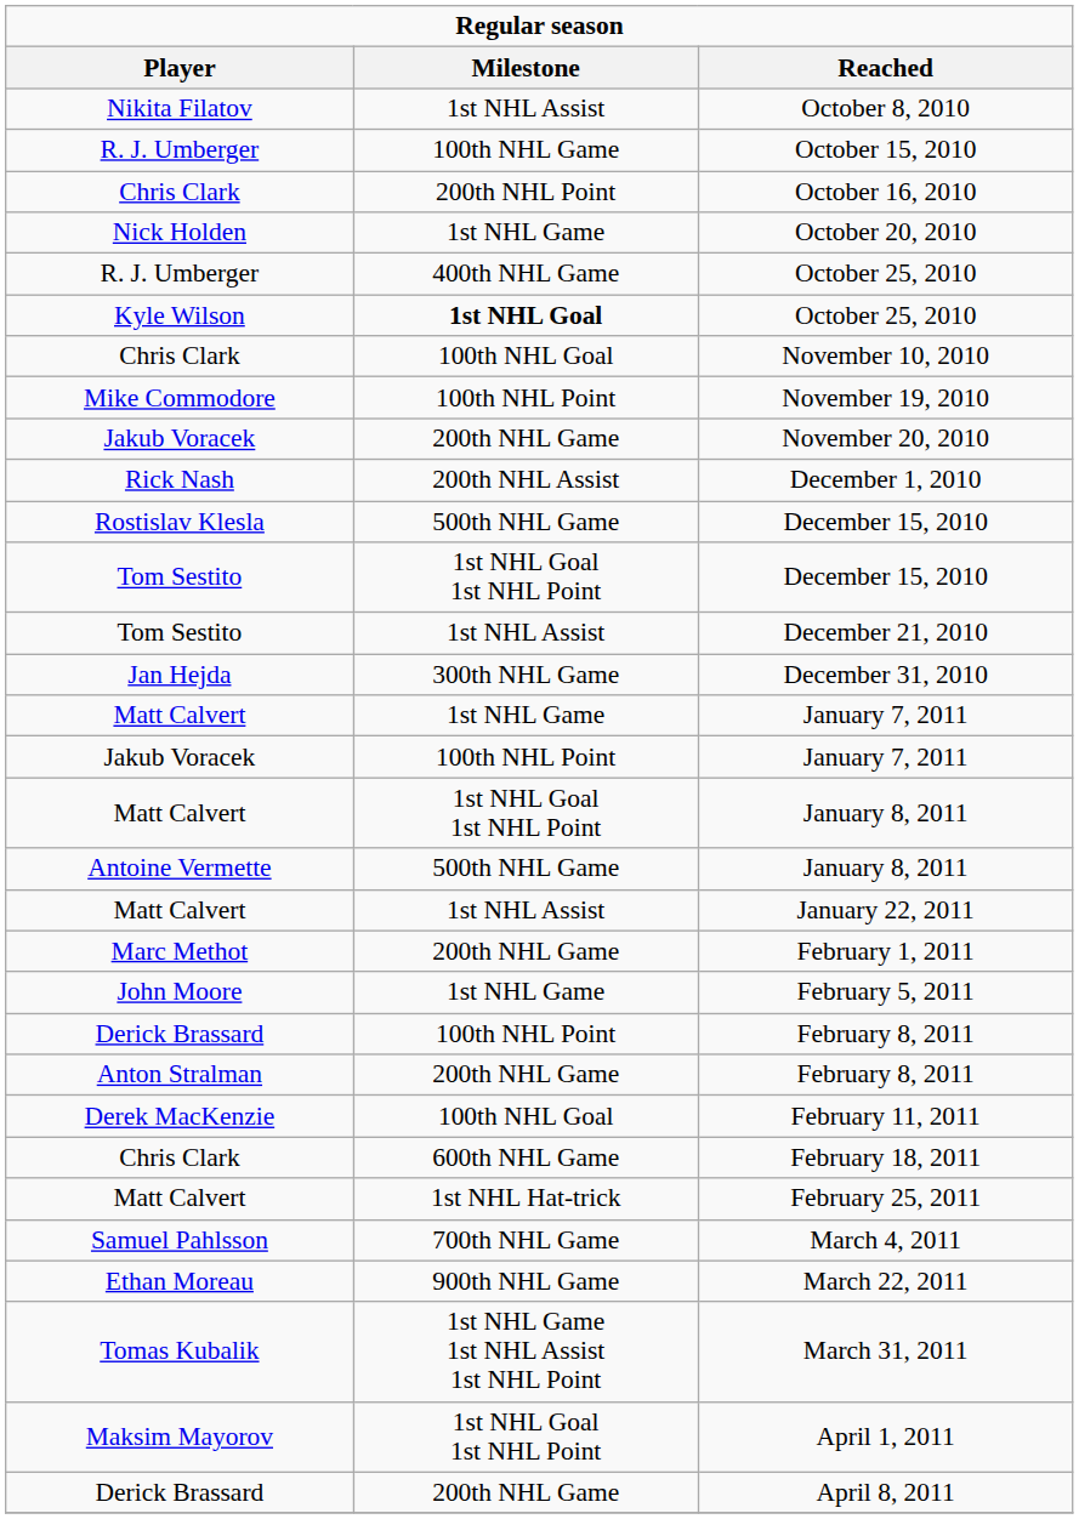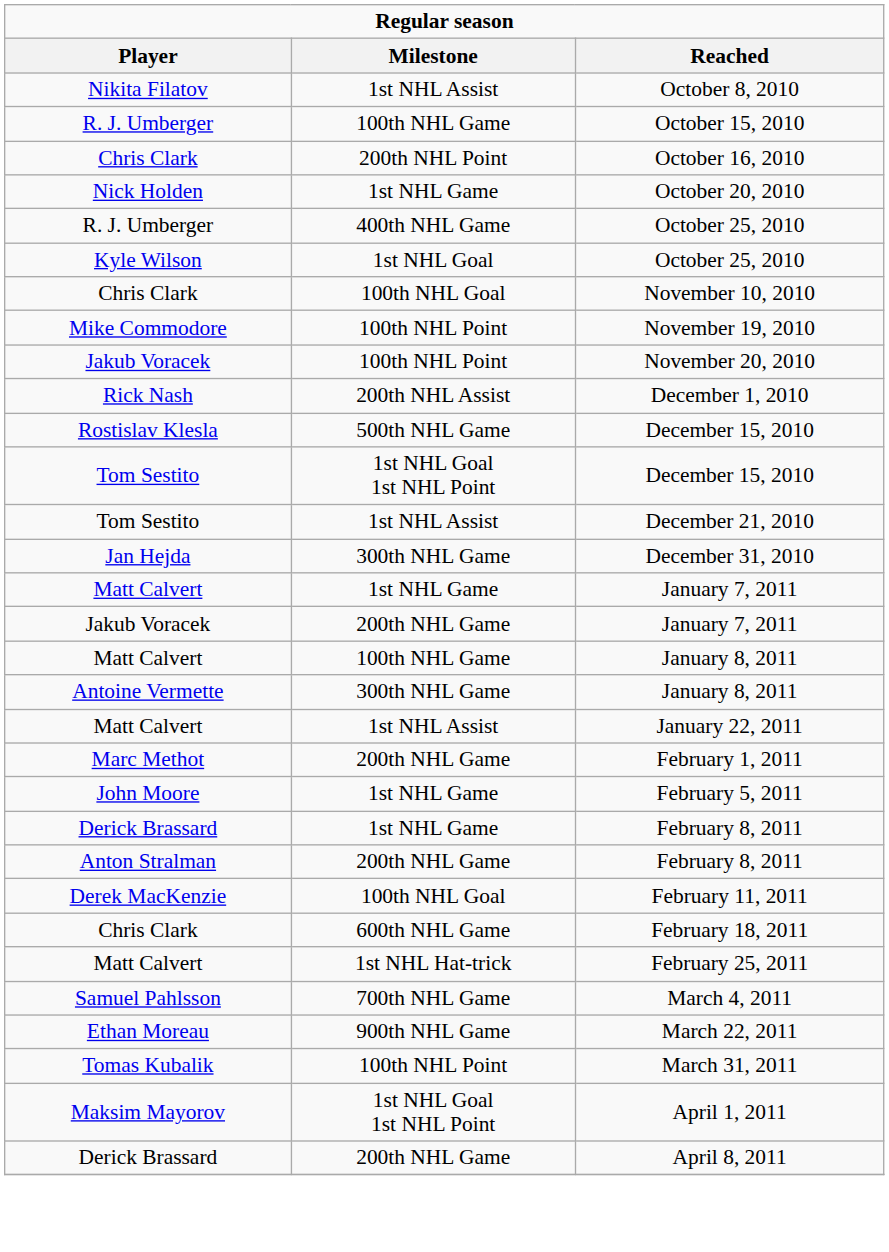Kyle Wilson / October 25, 2010 | Milestone: bold -> normal
November 20, 2010 | Milestone: 200th NHL Game -> 100th NHL Point
Jakub Voracek / January 7, 2011 | Milestone: 100th NHL Point -> 200th NHL Game
Matt Calvert / January 8, 2011 | Milestone: 1st NHL Goal 1st NHL Point -> 100th NHL Game
Antoine Vermette / January 8, 2011 | Milestone: 500th NHL Game -> 300th NHL Game
Derick Brassard / February 8, 2011 | Milestone: 100th NHL Point -> 1st NHL Game
March 31, 2011 | Milestone: 1st NHL Game 1st NHL Assist 1st NHL Point -> 100th NHL Point
